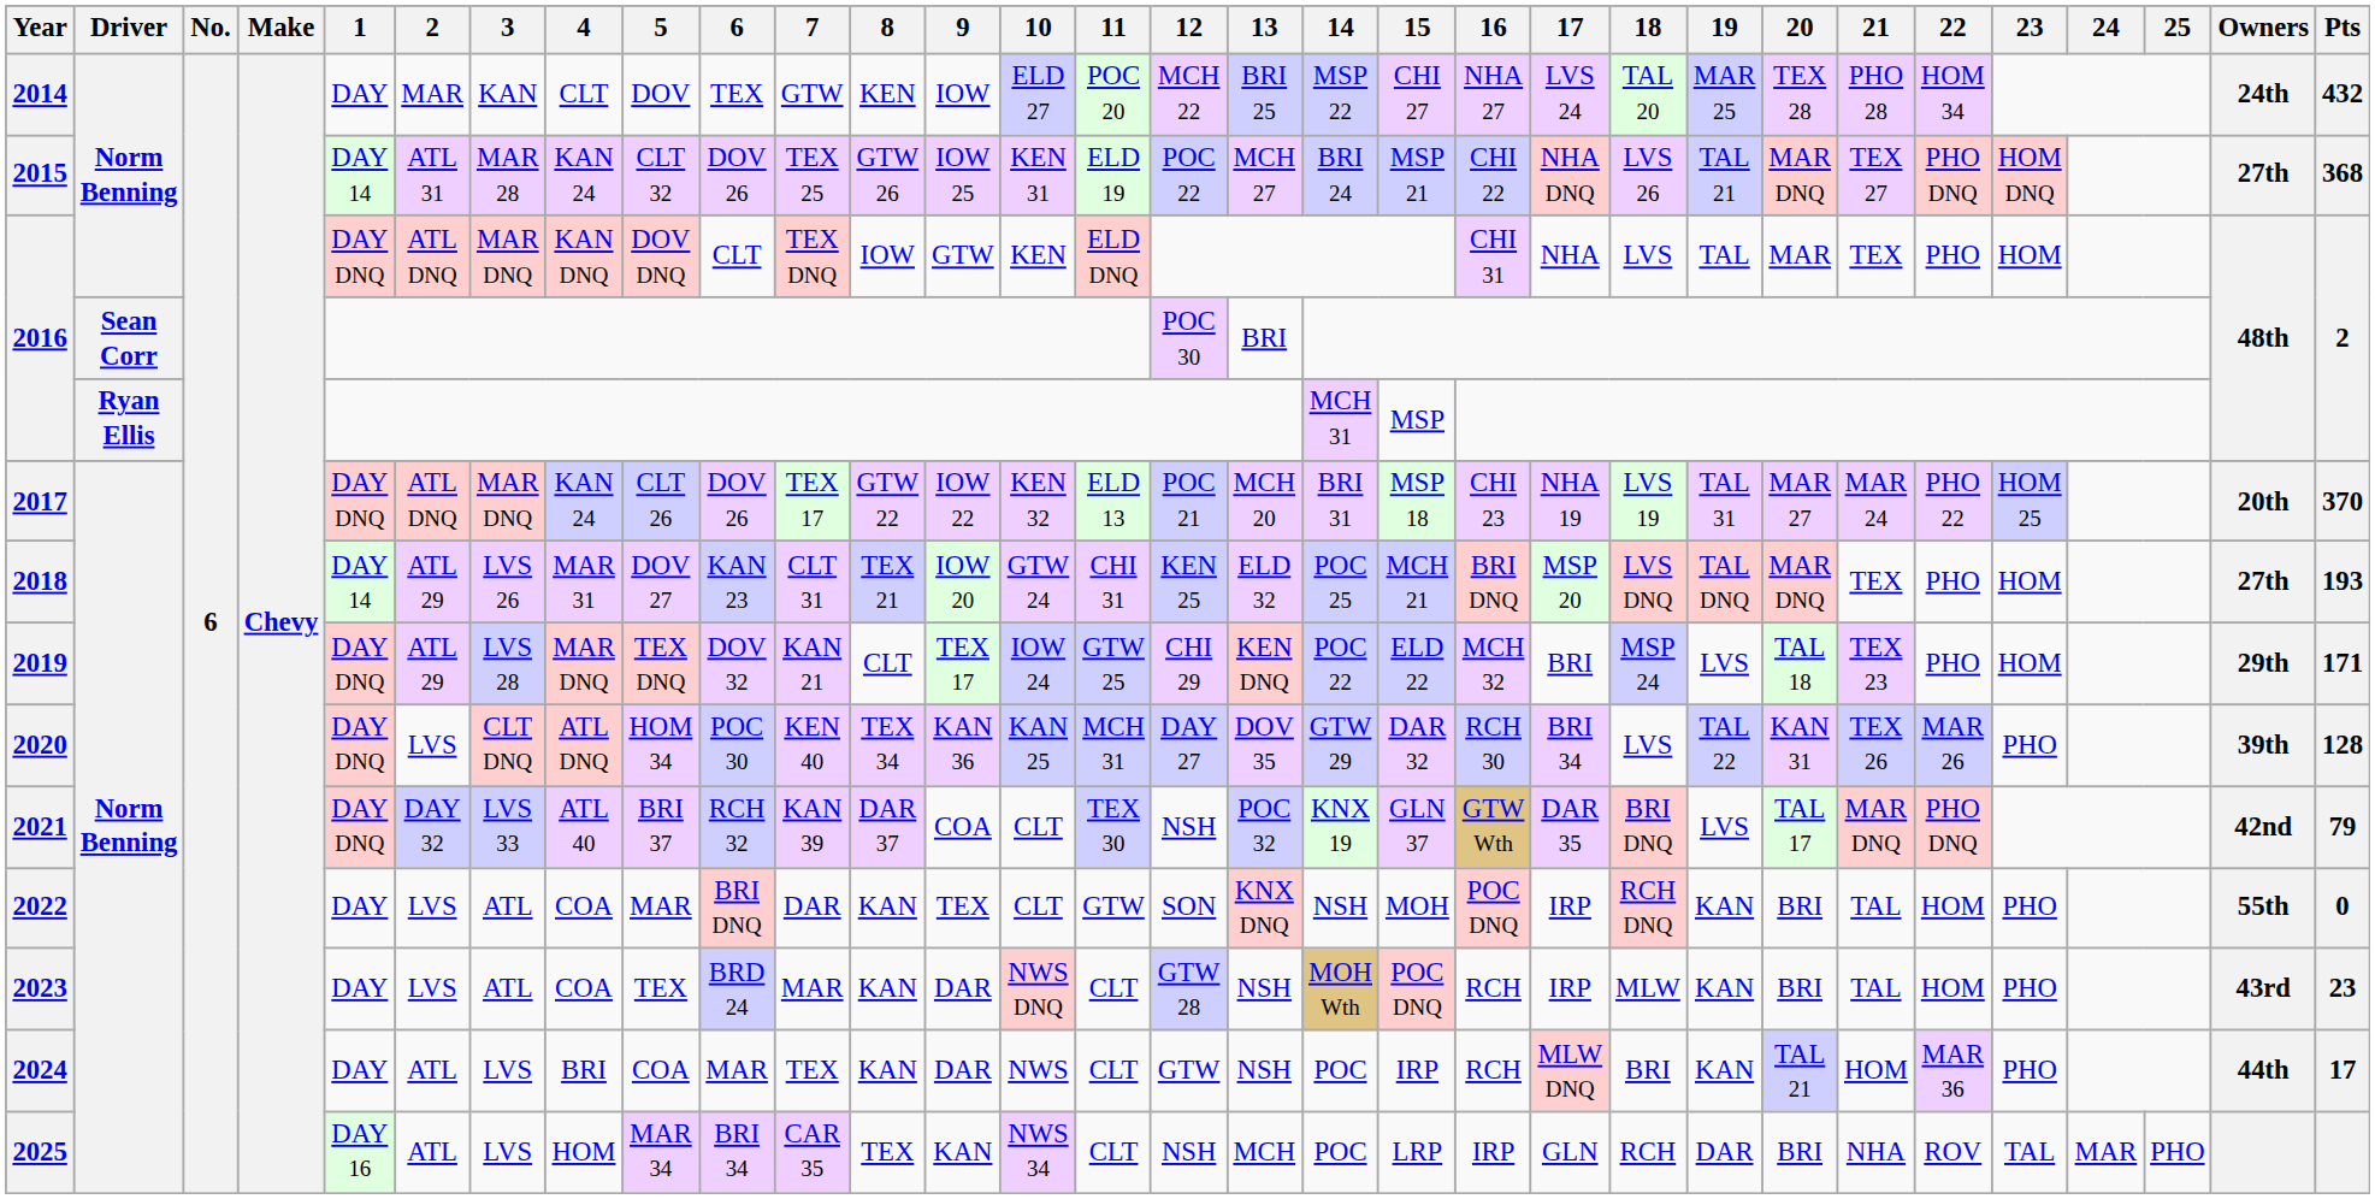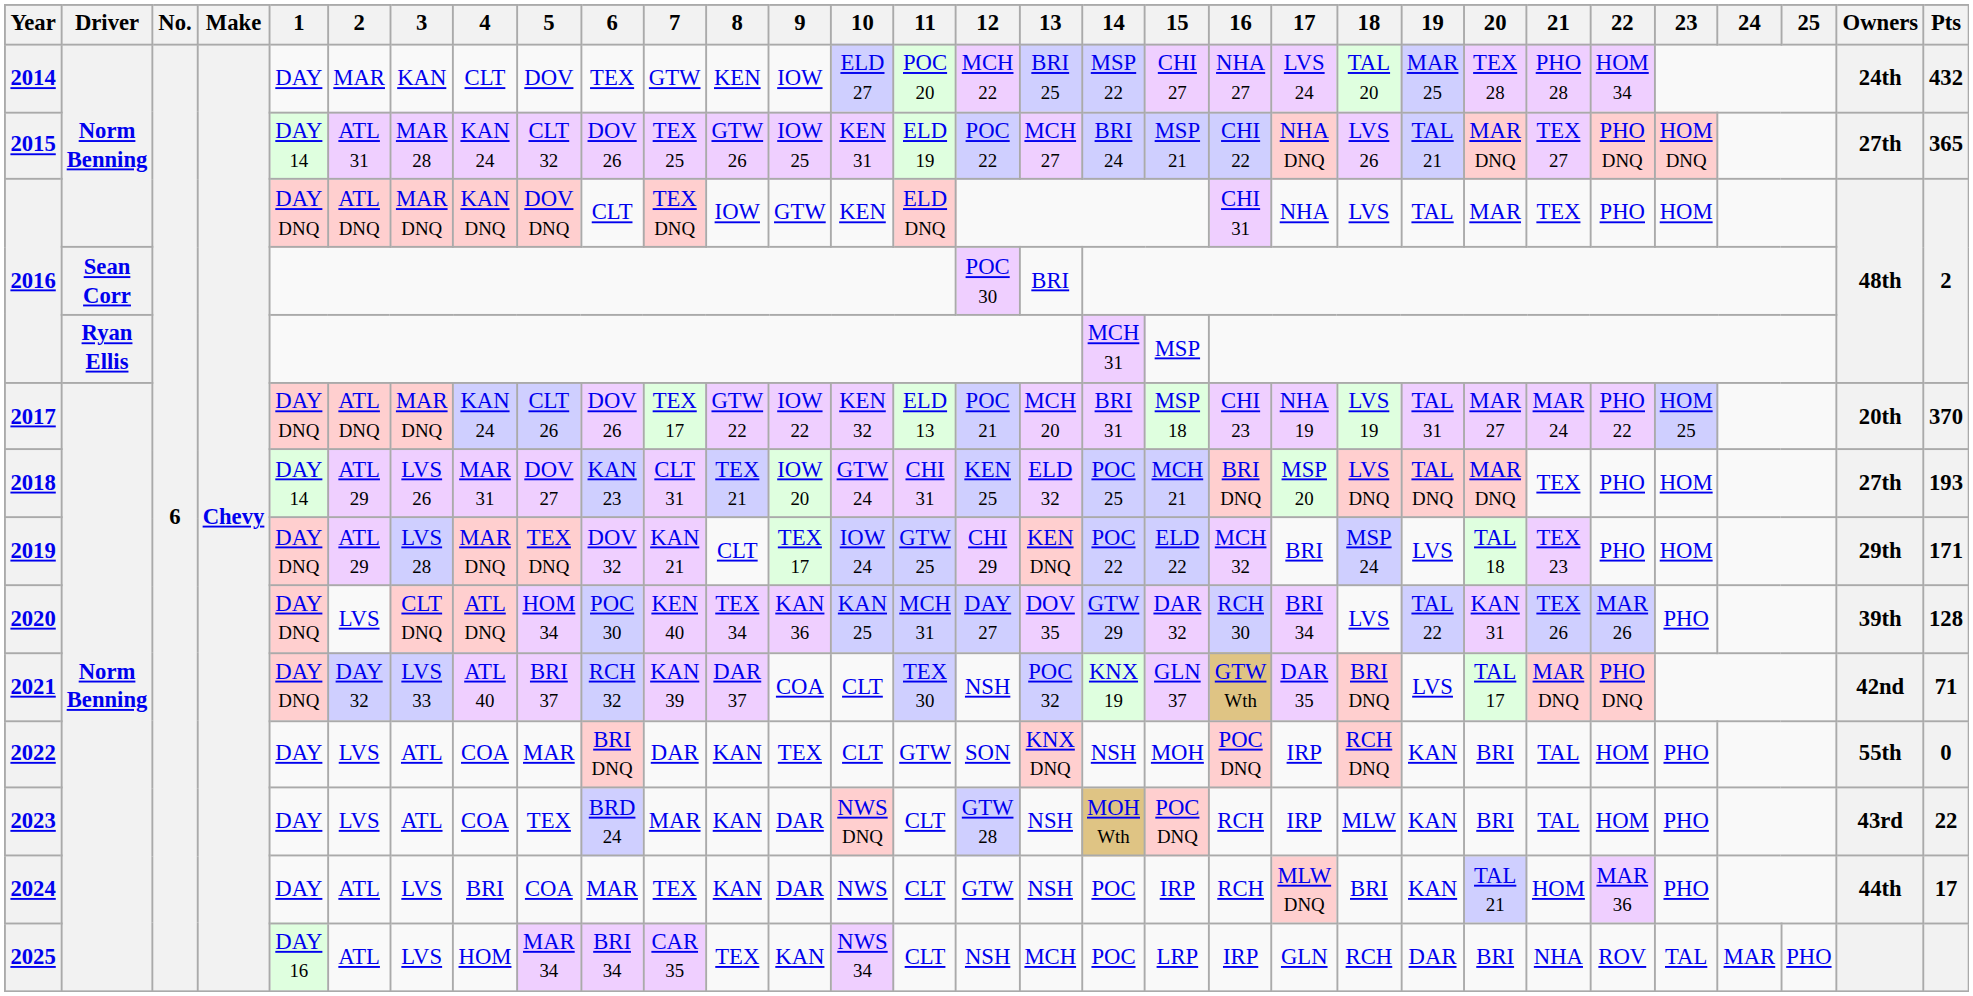2015 | Pts: 368 -> 365
2021 | Pts: 79 -> 71
2023 | Pts: 23 -> 22
